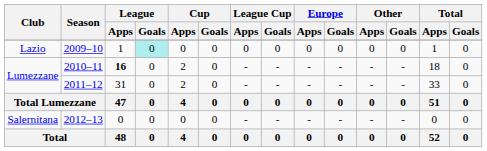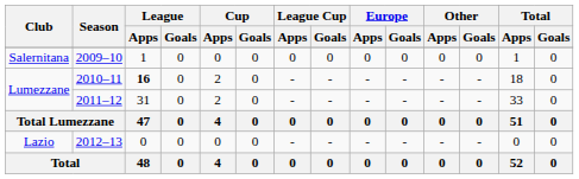2009–10 | Club: Lazio -> Salernitana
2009–10 | League / Goals: paleturquoise background -> no background
2012–13 | Club: Salernitana -> Lazio
